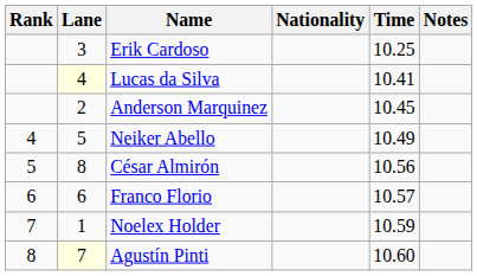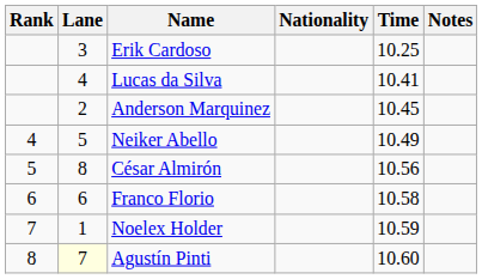Lucas da Silva | Lane: lightyellow background -> no background
Franco Florio | Time: 10.57 -> 10.58
